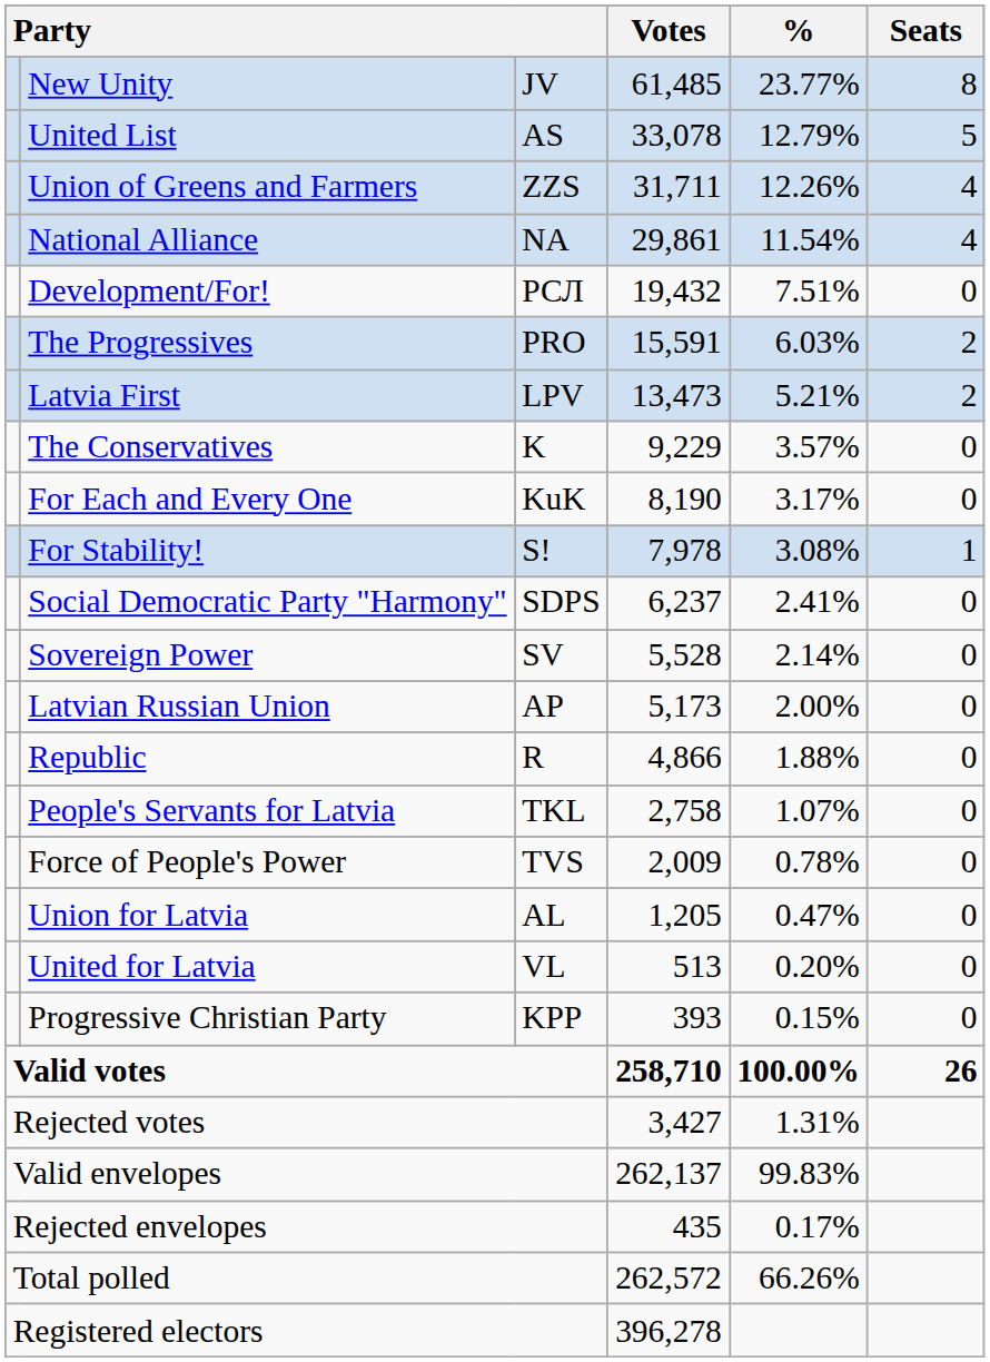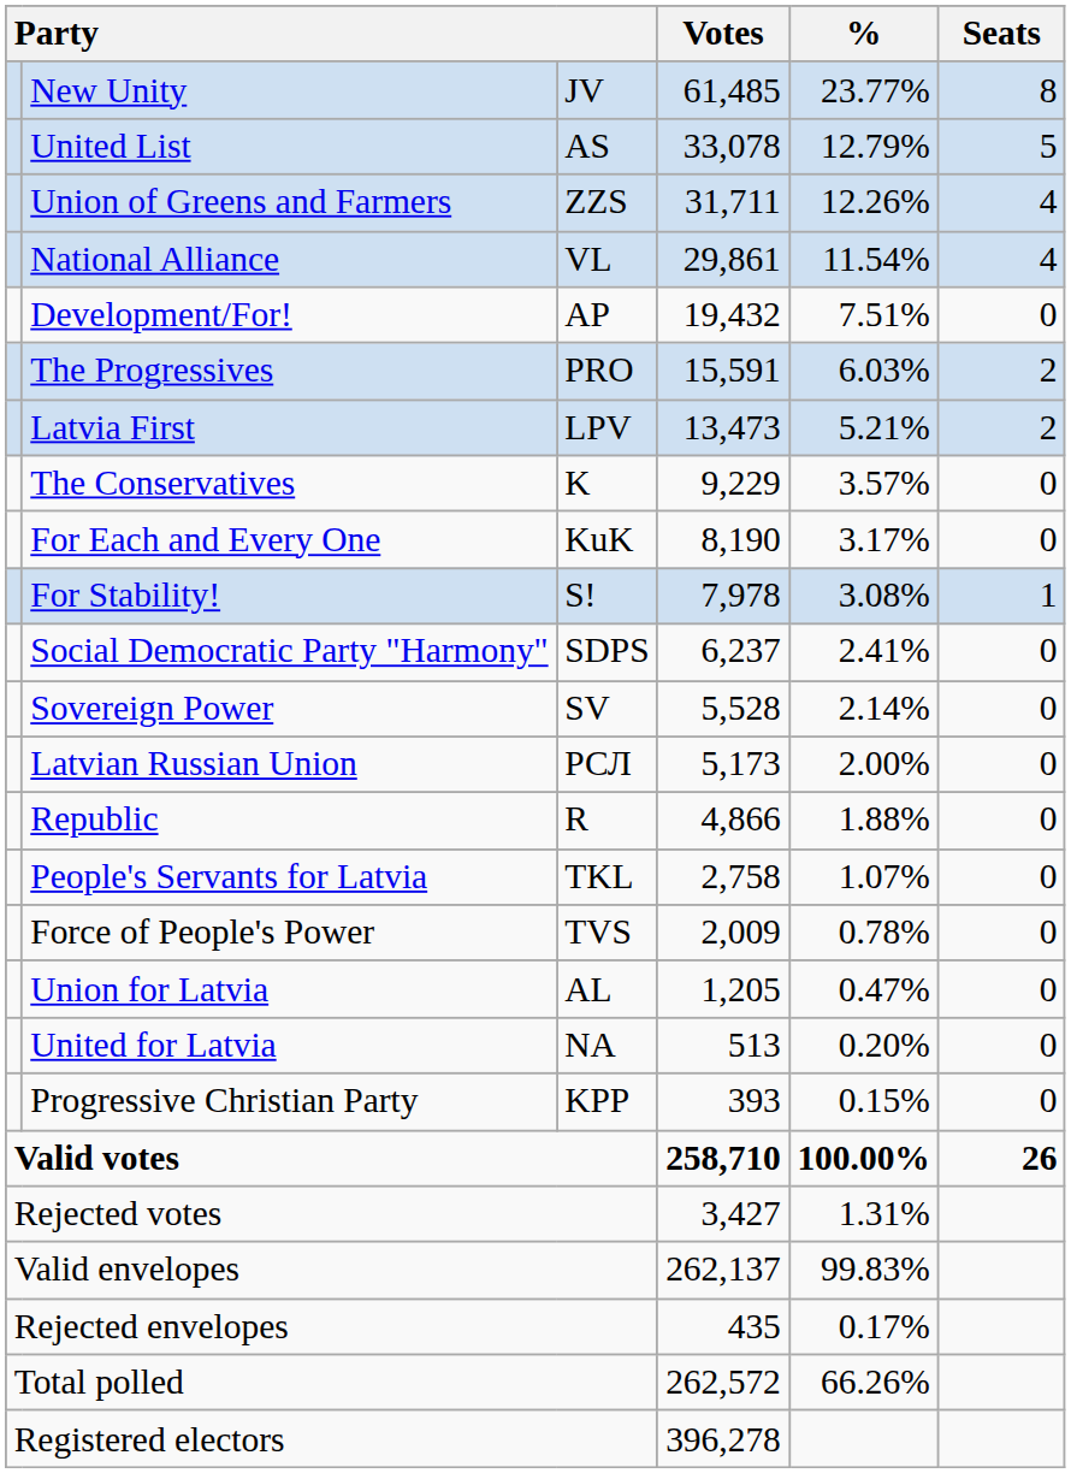National Alliance | column 3: NA -> VL
Development/For! | column 3: РСЛ -> AP
Latvian Russian Union | column 3: AP -> РСЛ
United for Latvia | column 3: VL -> NA
